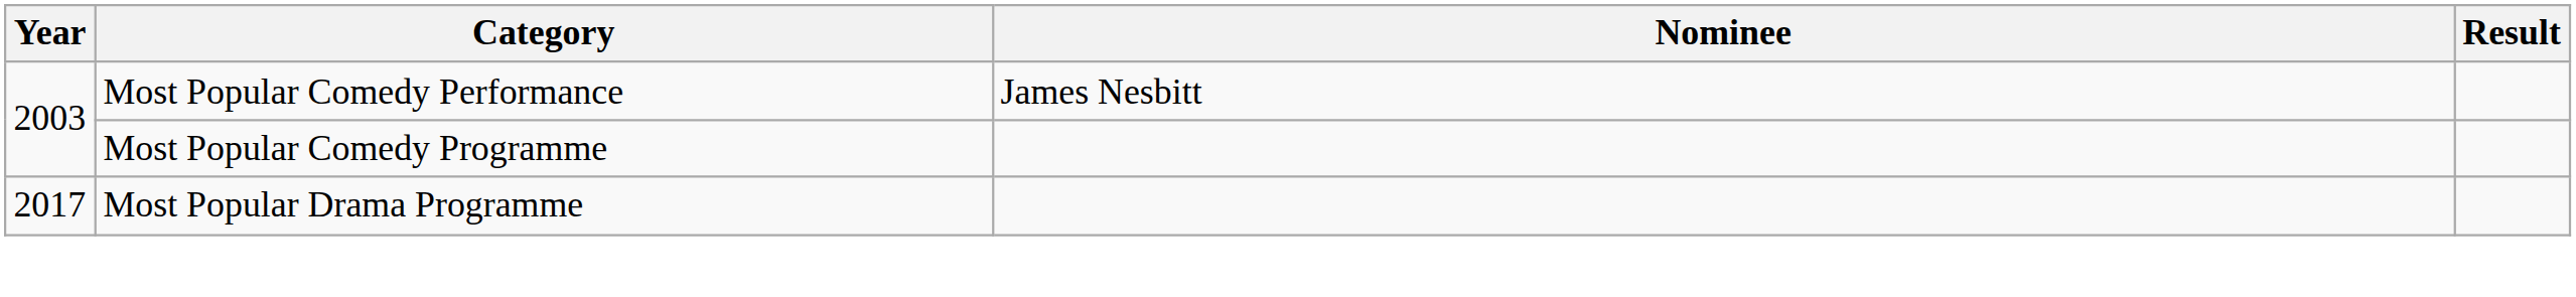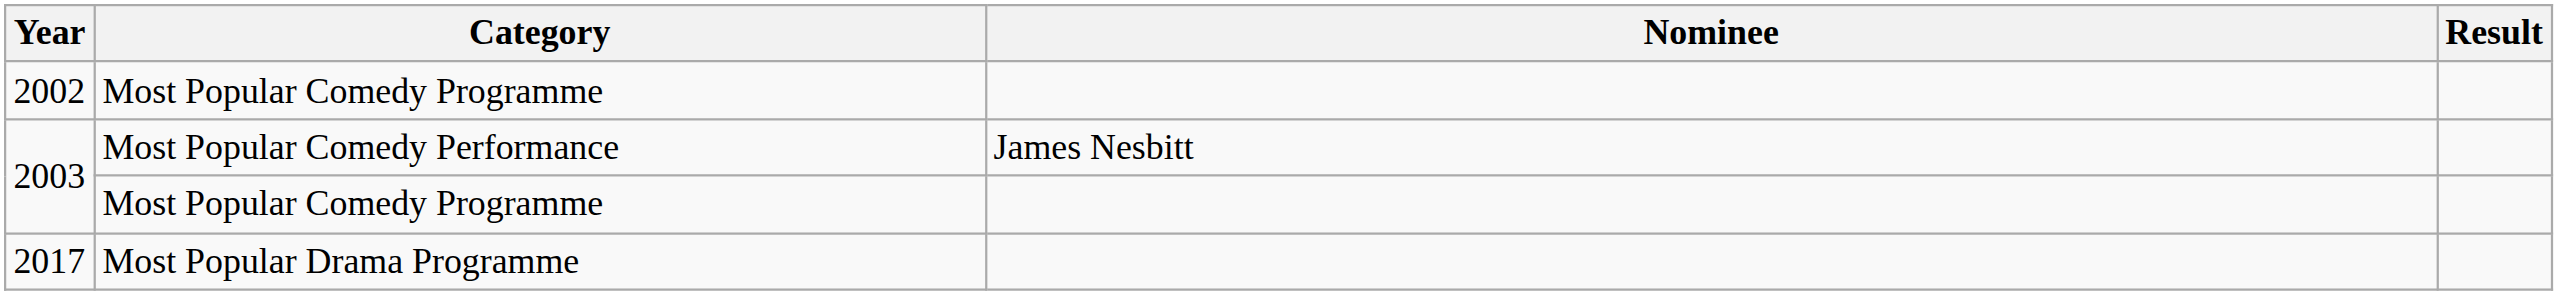+ row: 2002 | Most Popular Comedy Programme
